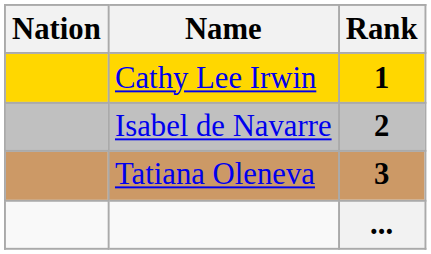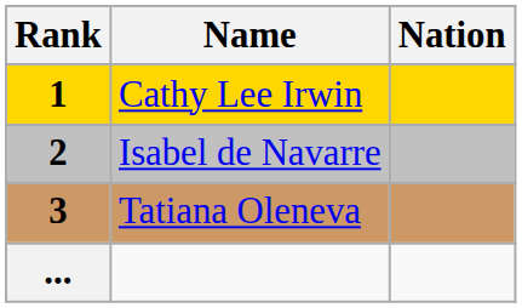columns swapped: Rank <-> Nation
